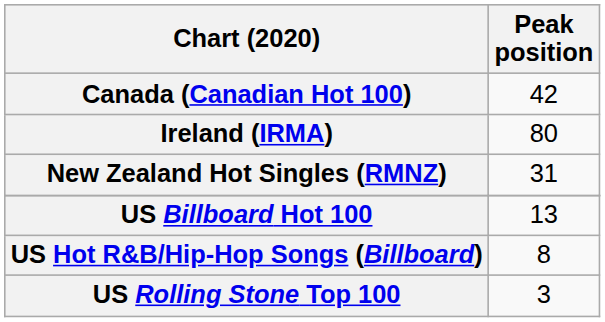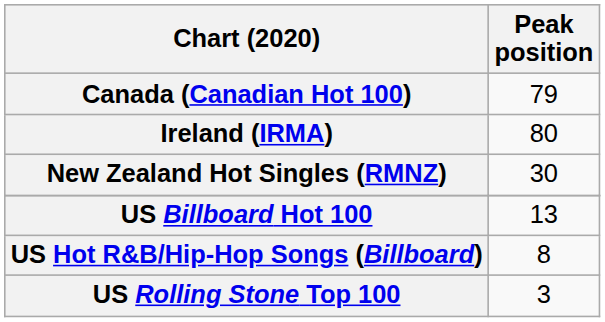Canada (Canadian Hot 100) | Peak position: 42 -> 79
New Zealand Hot Singles (RMNZ) | Peak position: 31 -> 30
